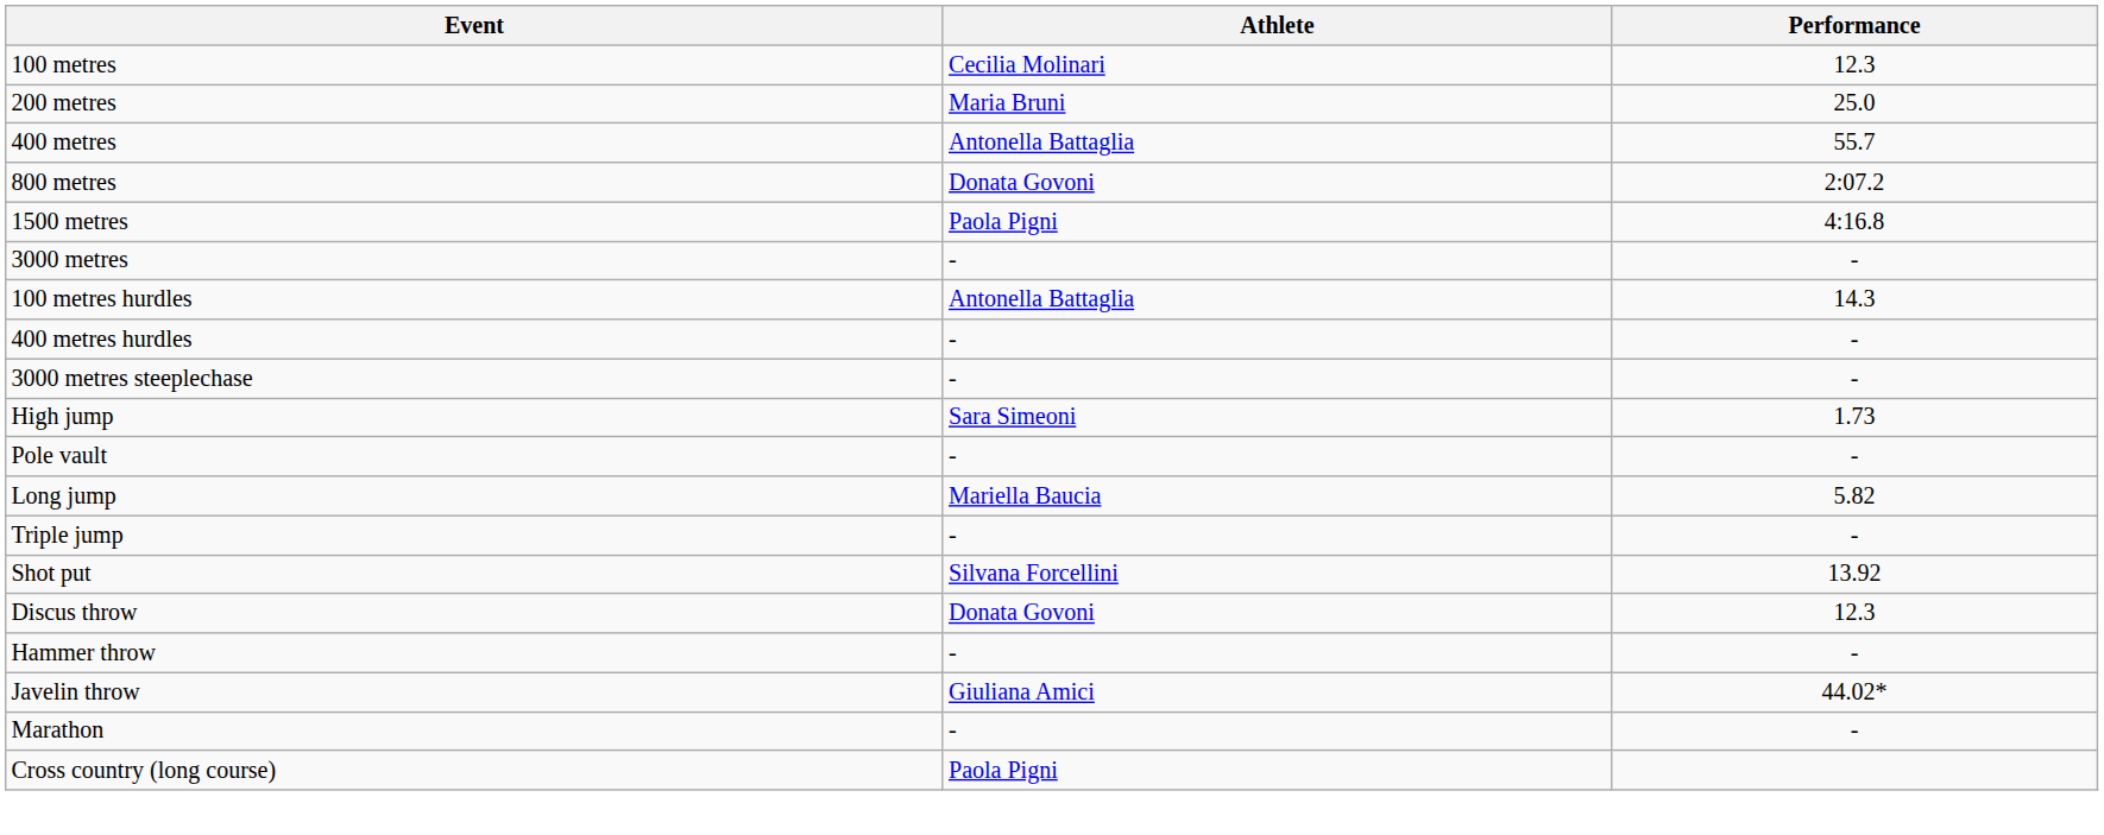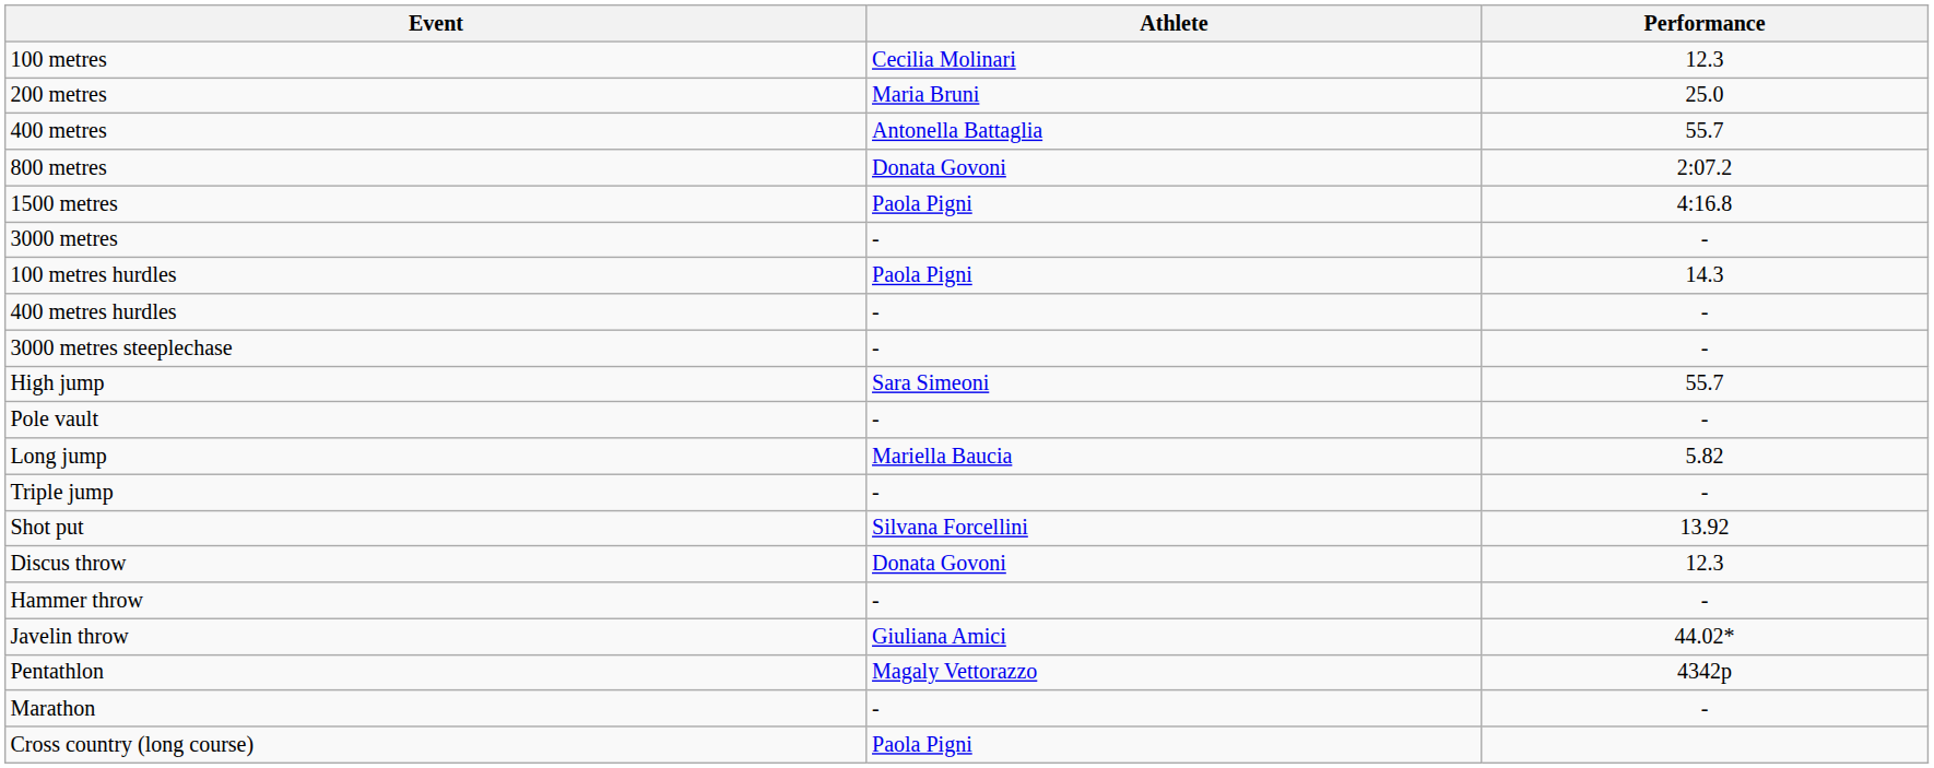100 metres hurdles | Athlete: Antonella Battaglia -> Paola Pigni
High jump | Performance: 1.73 -> 55.7
+ row: Pentathlon | Magaly Vettorazzo | 4342p
